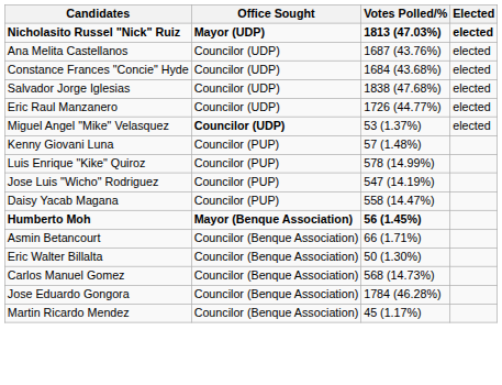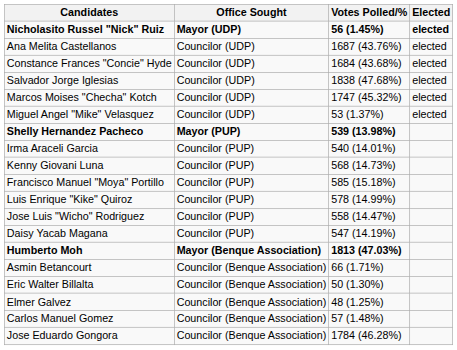Nicholasito Russel "Nick" Ruiz | Votes Polled/%: 1813 (47.03%) -> 56 (1.45%)
+ row: Marcos Moises "Checha" Kotch | Councilor (UDP) | 1747 (45.32%) | elected
- row: Eric Raul Manzanero | Councilor (UDP) | 1726 (44.77%) | elected
Miguel Angel "Mike" Velasquez | Office Sought: bold -> normal
+ row: Shelly Hernandez Pacheco | Mayor (PUP) | 539 (13.98%)
+ row: Irma Araceli Garcia | Councilor (PUP) | 540 (14.01%)
Kenny Giovani Luna | Votes Polled/%: 57 (1.48%) -> 568 (14.73%)
+ row: Francisco Manuel "Moya" Portillo | Councilor (PUP) | 585 (15.18%)
Jose Luis "Wicho" Rodriguez | Votes Polled/%: 547 (14.19%) -> 558 (14.47%)
Daisy Yacab Magana | Votes Polled/%: 558 (14.47%) -> 547 (14.19%)
Humberto Moh | Votes Polled/%: 56 (1.45%) -> 1813 (47.03%)
+ row: Elmer Galvez | Councilor (Benque Association) | 48 (1.25%)
Carlos Manuel Gomez | Votes Polled/%: 568 (14.73%) -> 57 (1.48%)
- row: Martin Ricardo Mendez | Councilor (Benque Association) | 45 (1.17%)
